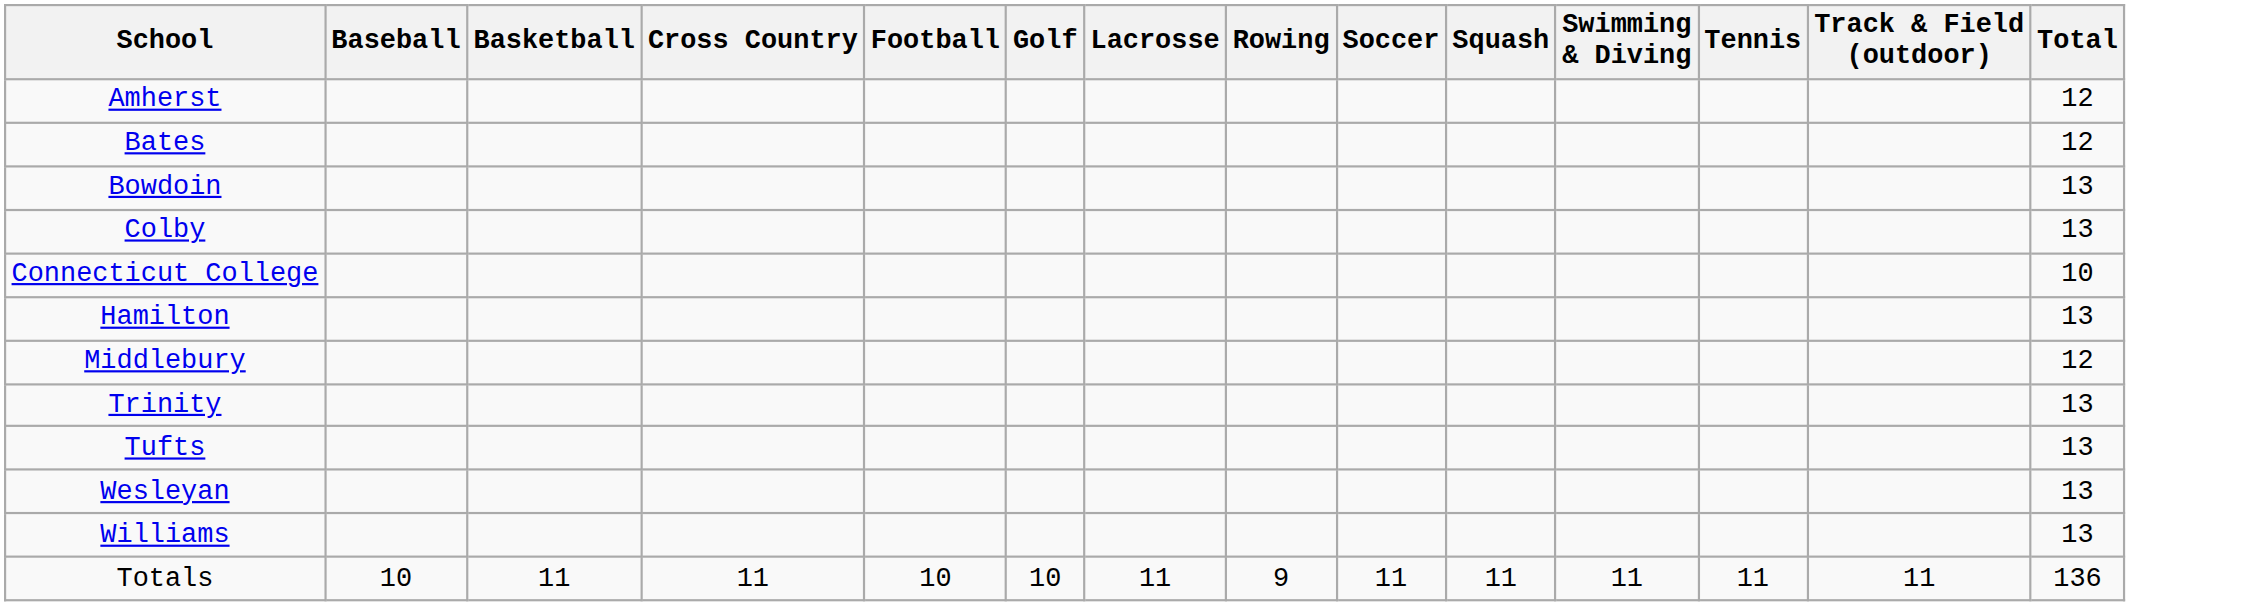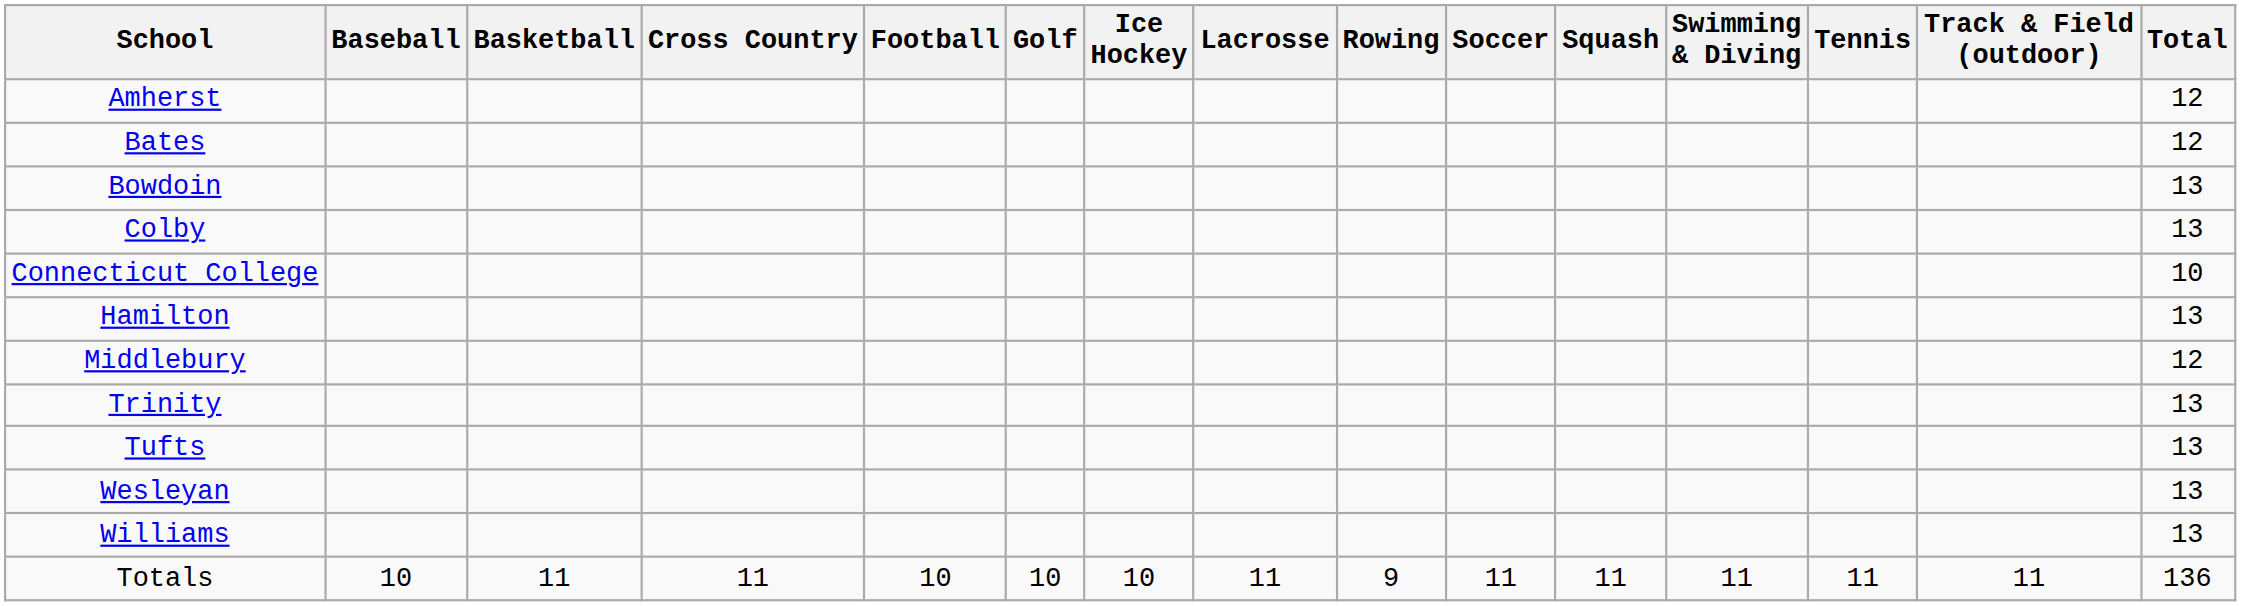+ column: Ice Hockey | 10
